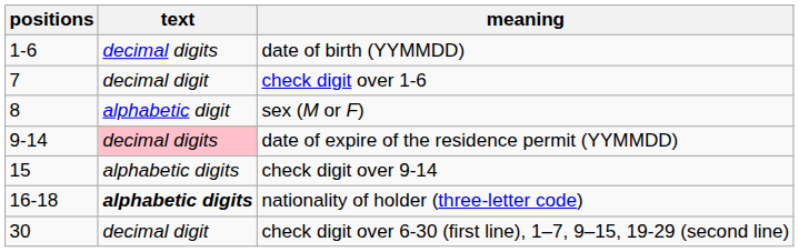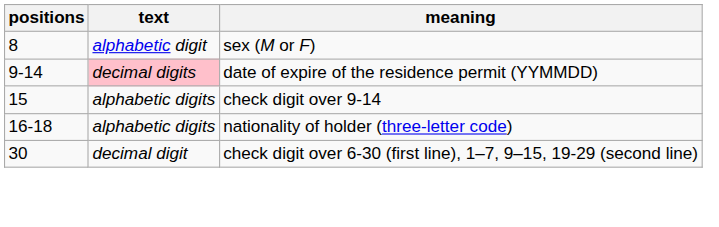- row: 1-6 | decimal digits | date of birth (YYMMDD)
- row: 7 | decimal digit | check digit over 1-6
nationality of holder (three-letter code) | text: bold -> normal
